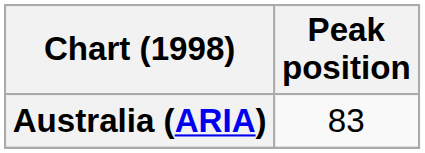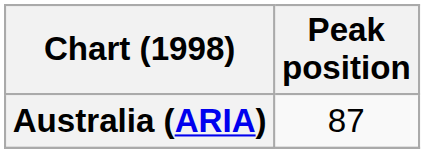Australia (ARIA) | Peak position: 83 -> 87
